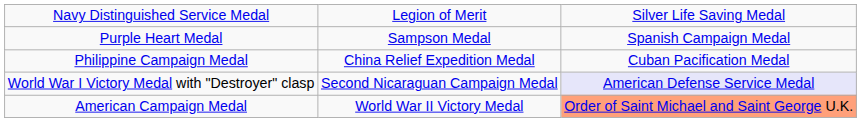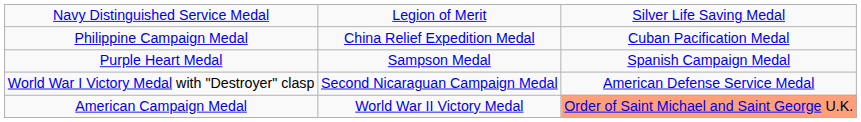rows swapped: Purple Heart Medal <-> Philippine Campaign Medal
World War I Victory Medal with "Destroyer" clasp | column 3: lavender background -> no background
